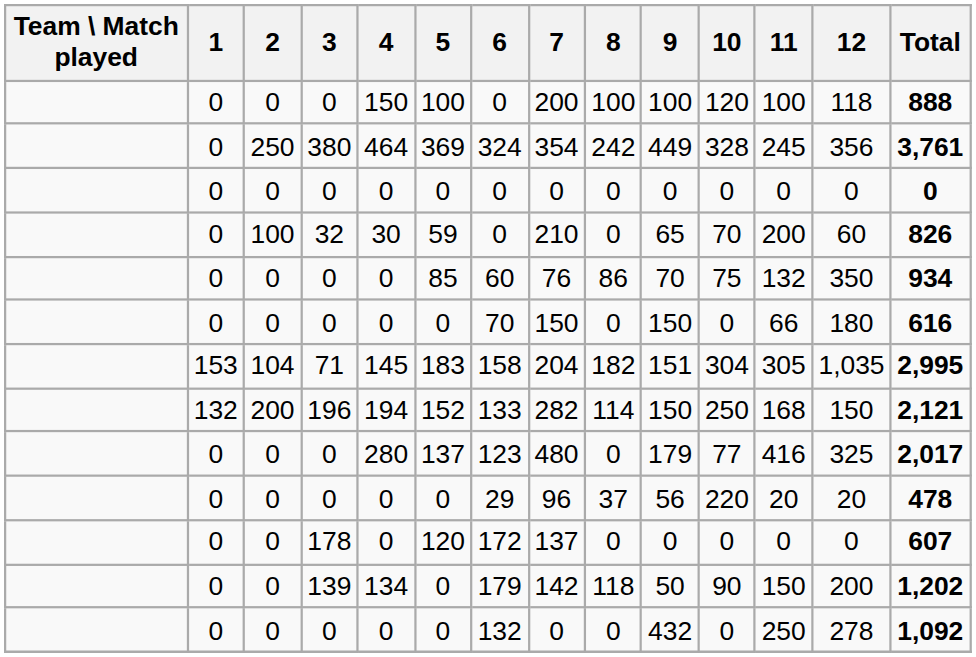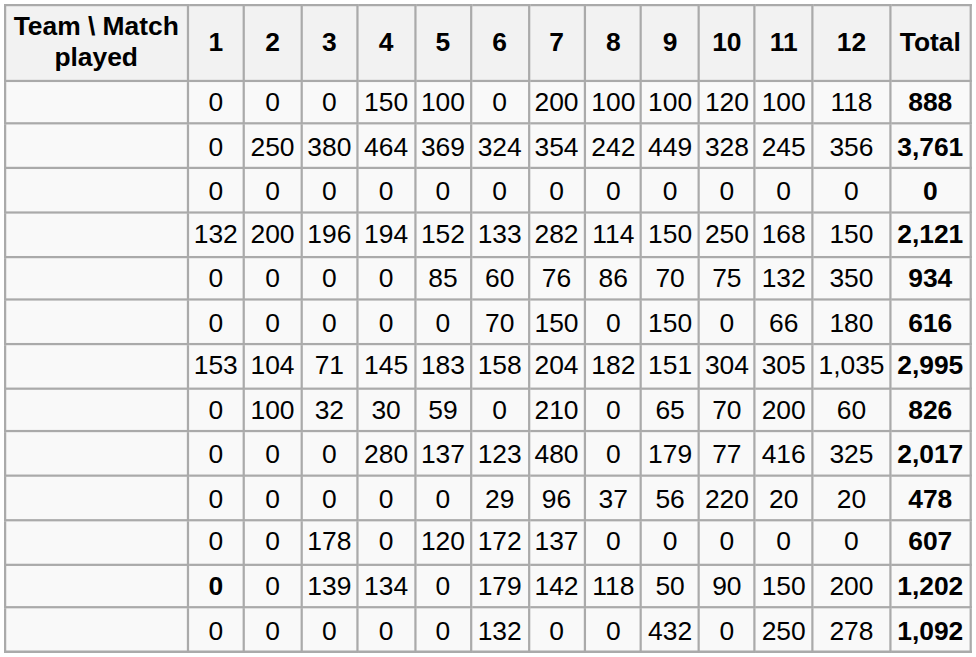rows swapped: 196 <-> 32
139 | 1: normal -> bold
